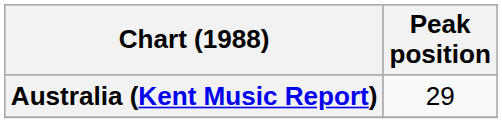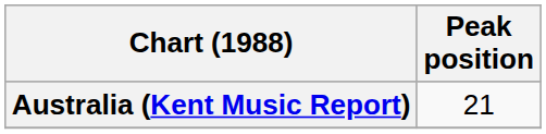Australia (Kent Music Report) | Peak position: 29 -> 21
